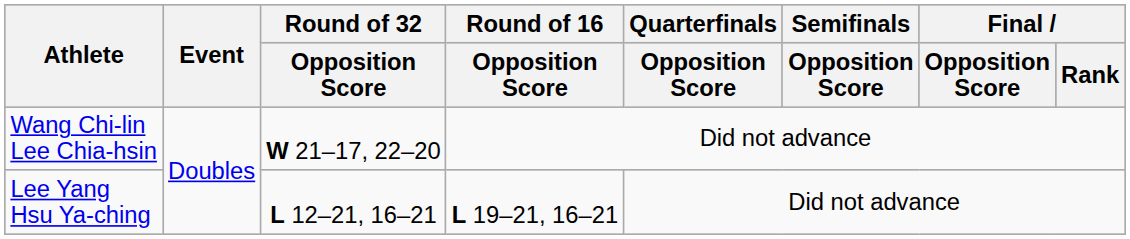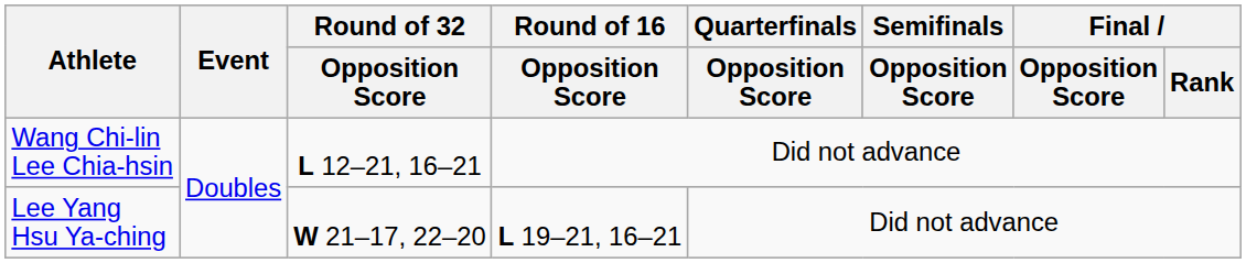Wang Chi-lin Lee Chia-hsin | Round of 32 / Opposition Score: W 21–17, 22–20 -> L 12–21, 16–21
Lee Yang Hsu Ya-ching | Round of 32 / Opposition Score: L 12–21, 16–21 -> W 21–17, 22–20
